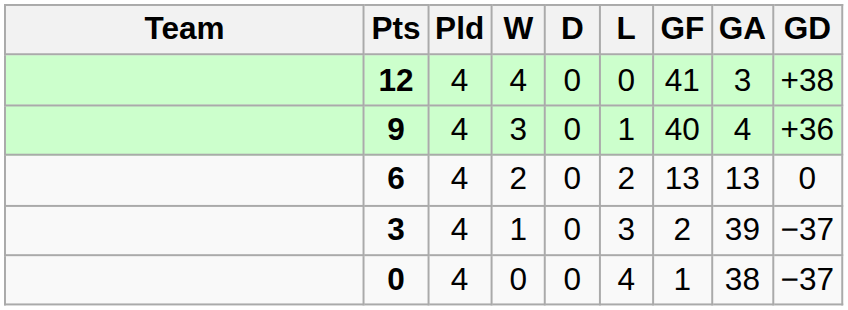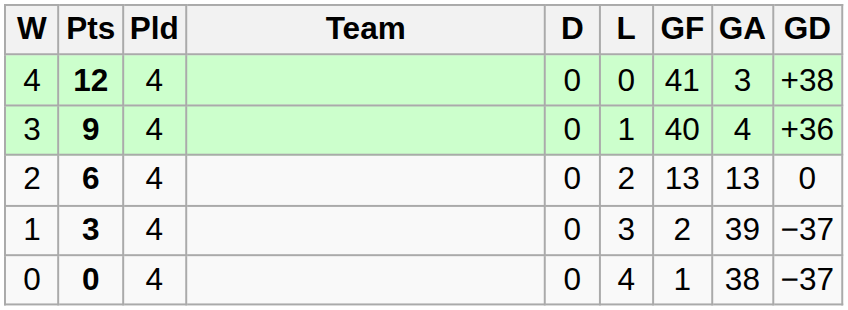columns swapped: Team <-> W
